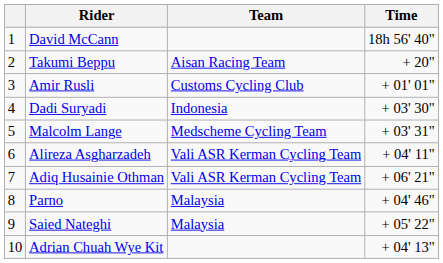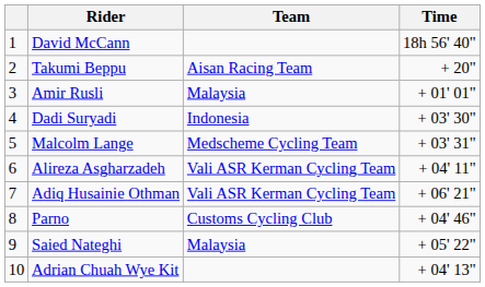Amir Rusli | Team: Customs Cycling Club -> Malaysia
Parno | Team: Malaysia -> Customs Cycling Club
